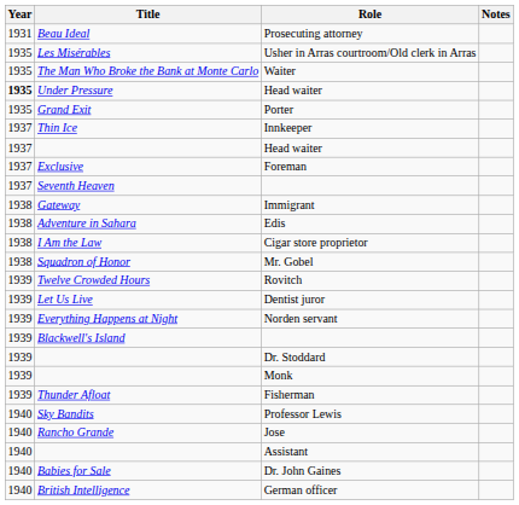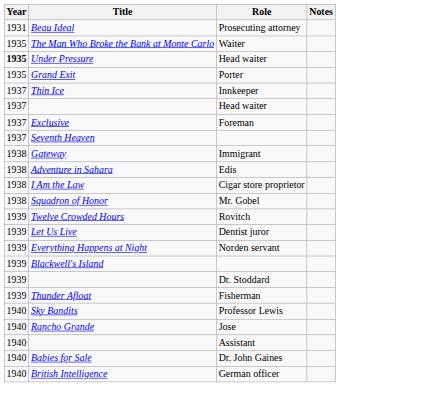- row: 1935 | Les Misérables | Usher in Arras courtroom/Old clerk in Arras
- row: 1939 | Monk
